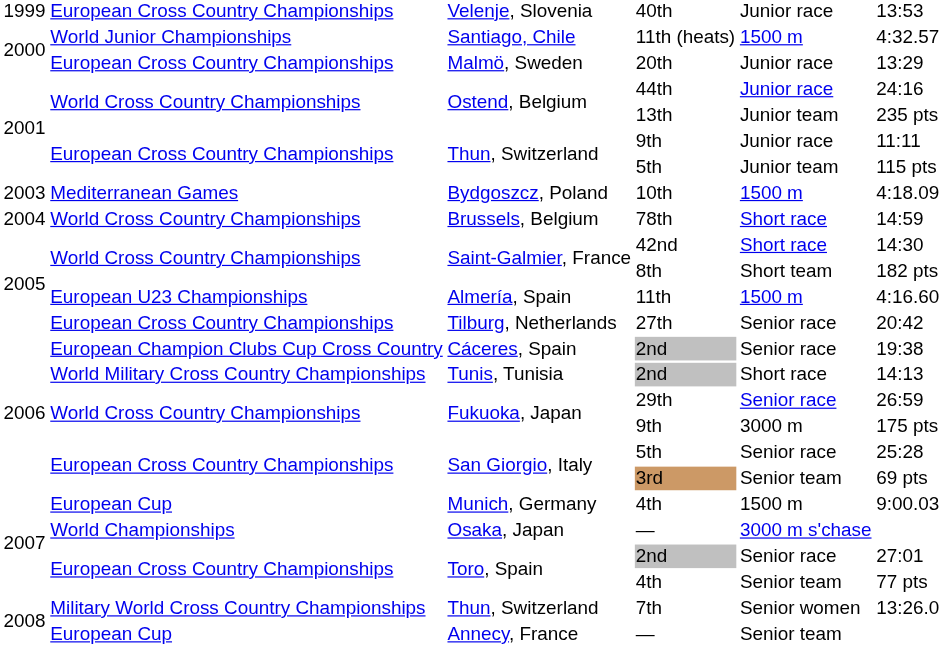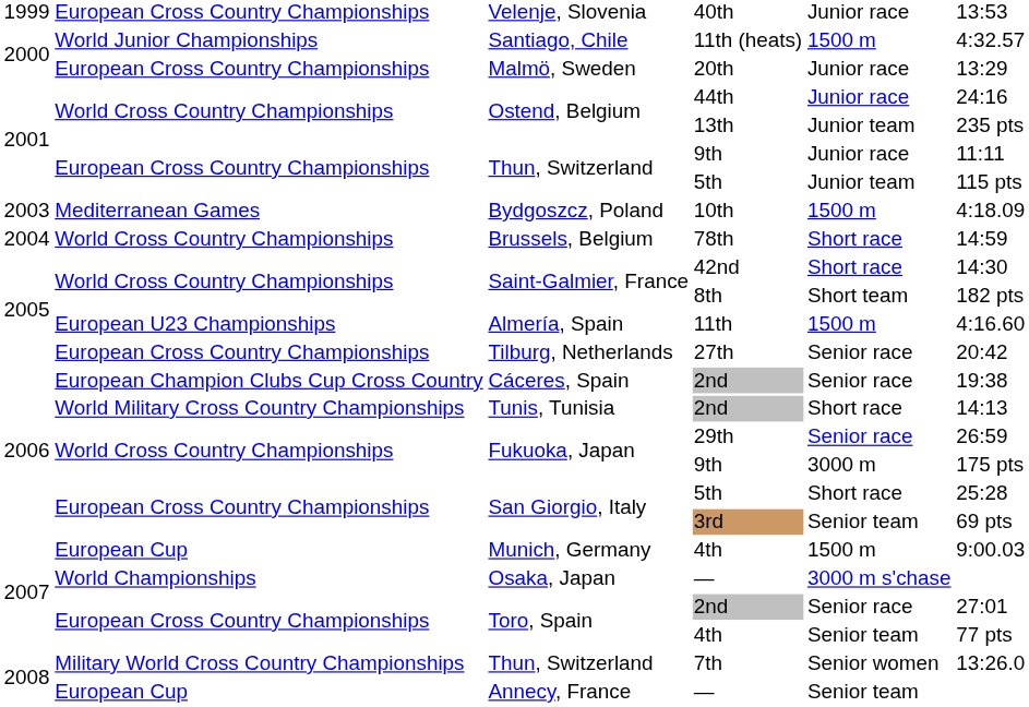San Giorgio, Italy / 5th | column 5: Senior race -> Short race
